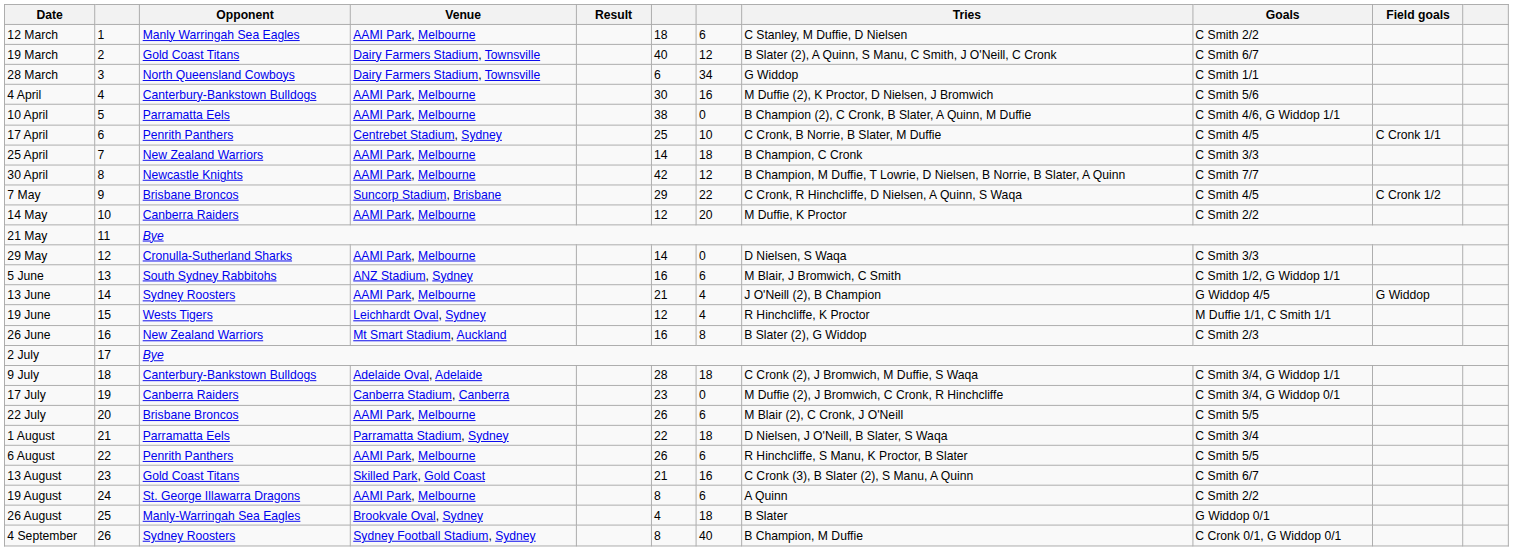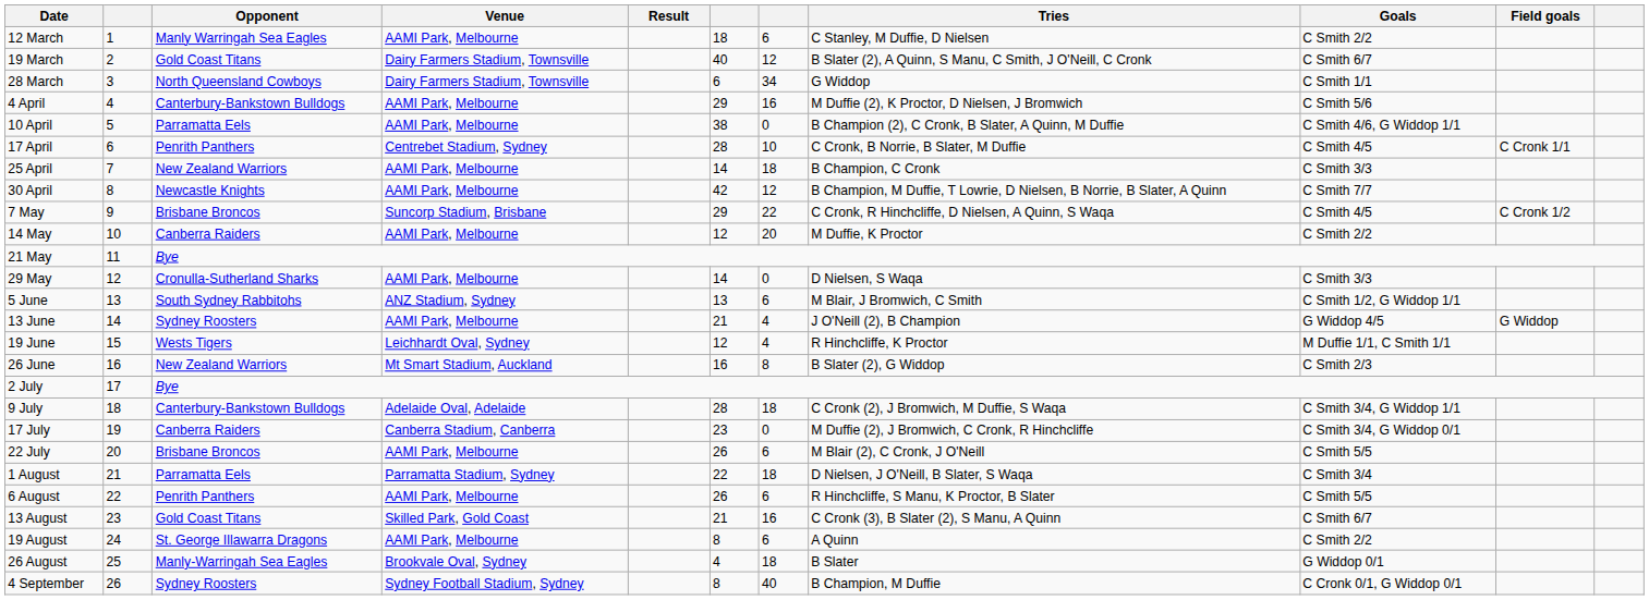4 April | column 6: 30 -> 29
17 April | column 6: 25 -> 28
5 June | column 6: 16 -> 13
